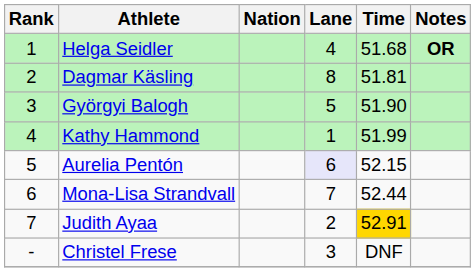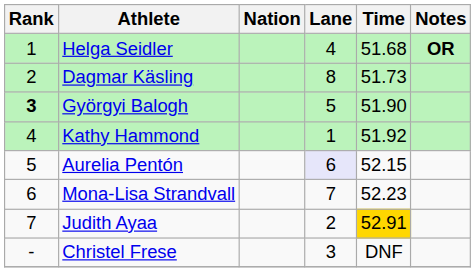Dagmar Käsling | Time: 51.81 -> 51.73
Györgyi Balogh | Rank: normal -> bold
Kathy Hammond | Time: 51.99 -> 51.92
Mona-Lisa Strandvall | Time: 52.44 -> 52.23
